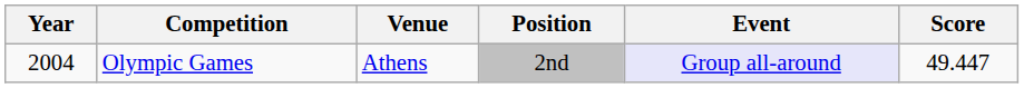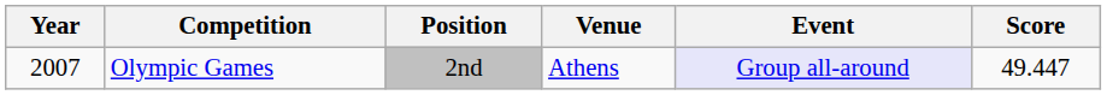columns swapped: Venue <-> Position
Olympic Games | Year: 2004 -> 2007
